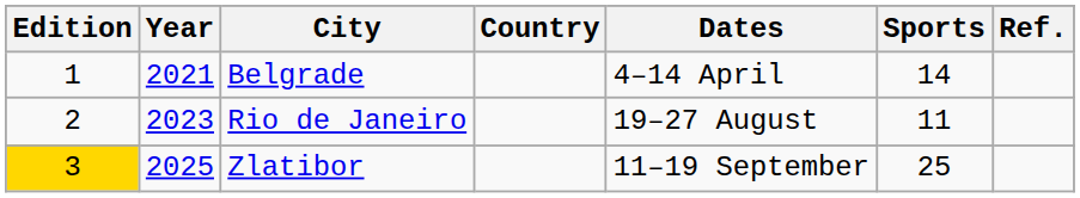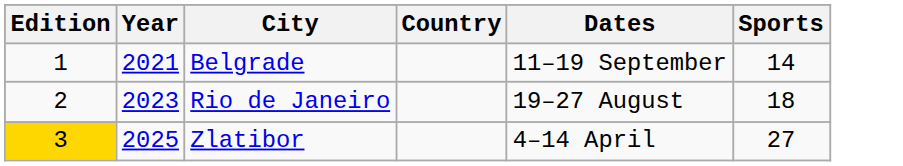- column: Ref.
Belgrade | Dates: 4–14 April -> 11–19 September
Rio de Janeiro | Sports: 11 -> 18
Zlatibor | Dates: 11–19 September -> 4–14 April
Zlatibor | Sports: 25 -> 27
